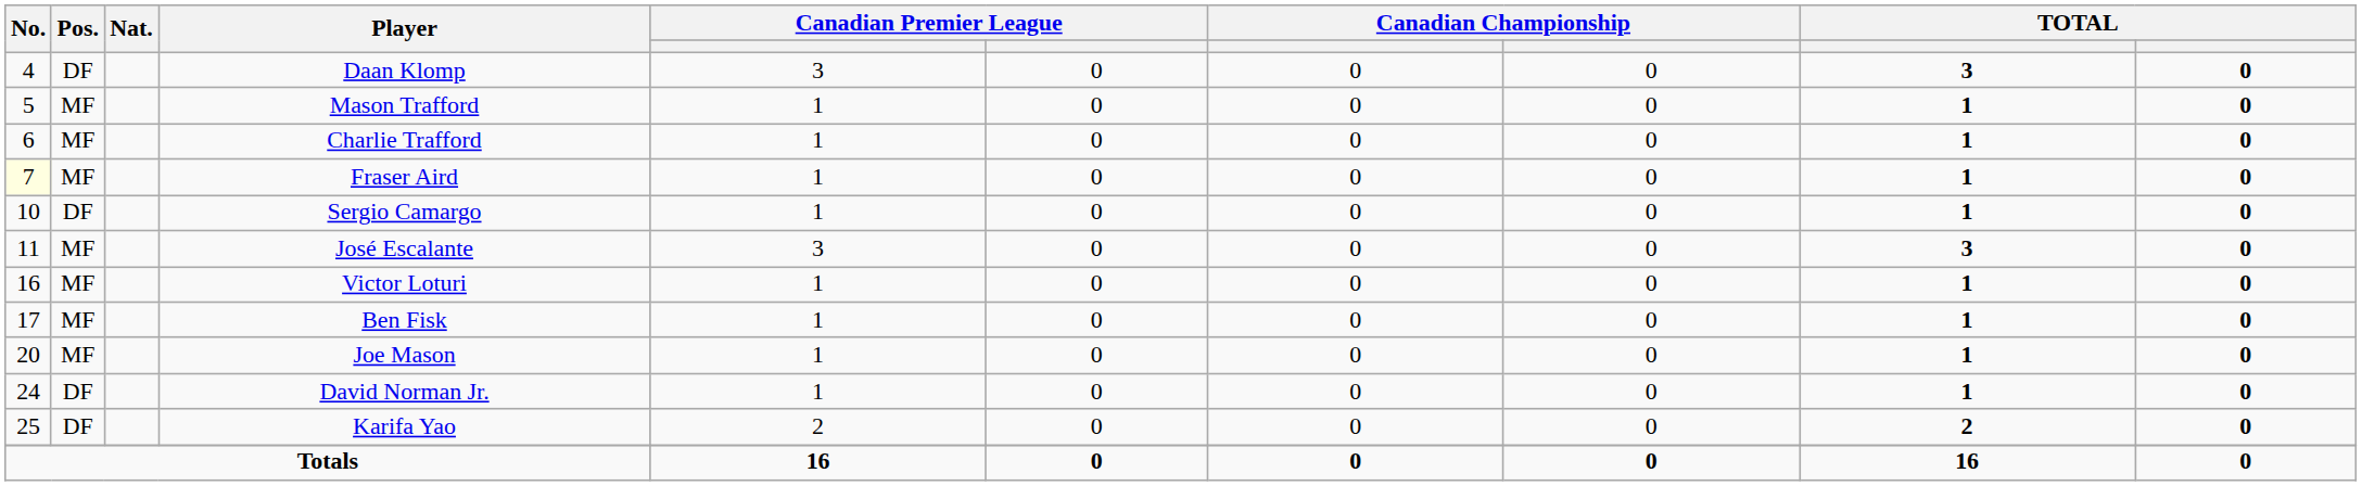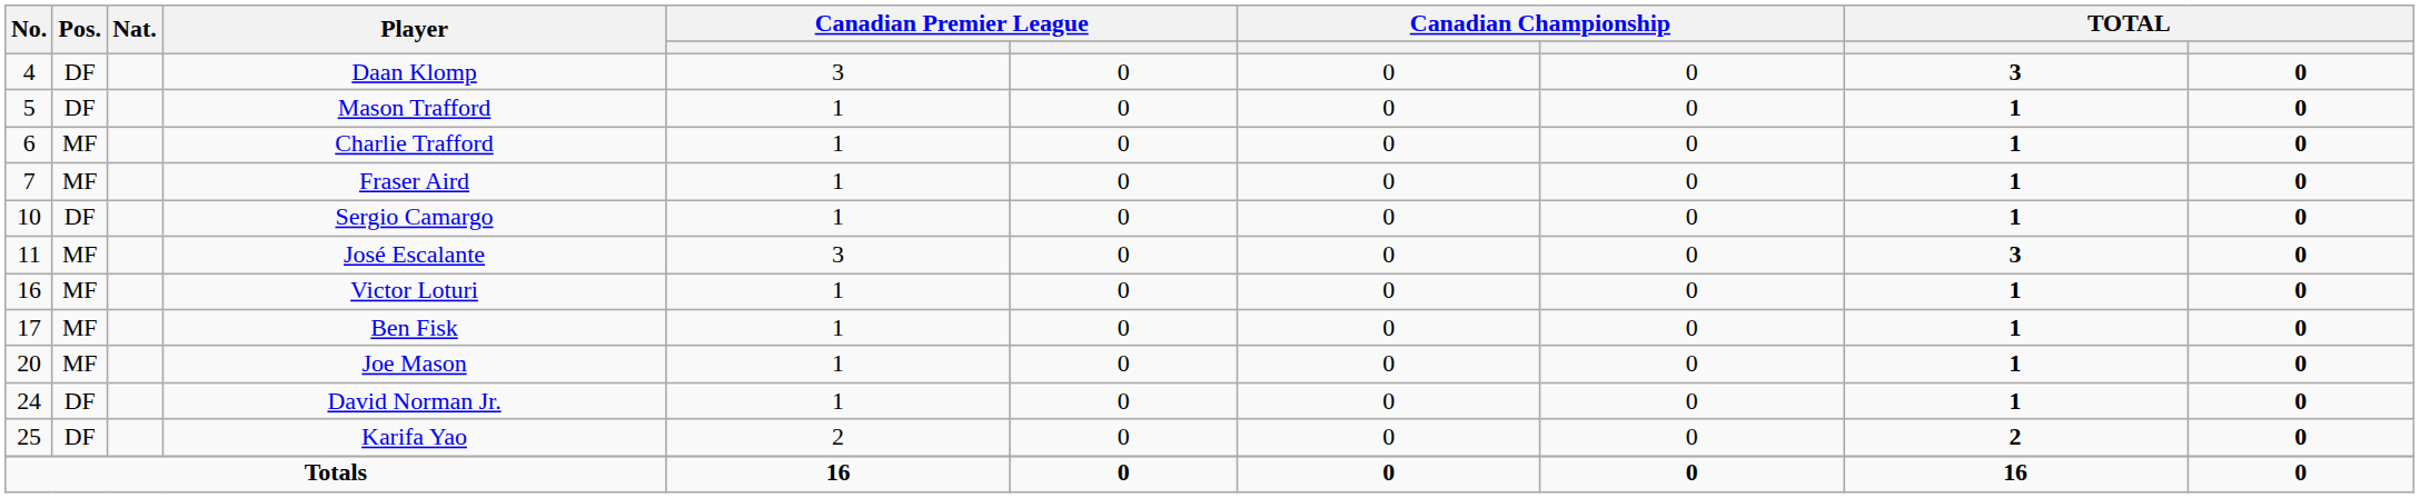Mason Trafford | Pos.: MF -> DF
Fraser Aird | No.: lightyellow background -> no background
